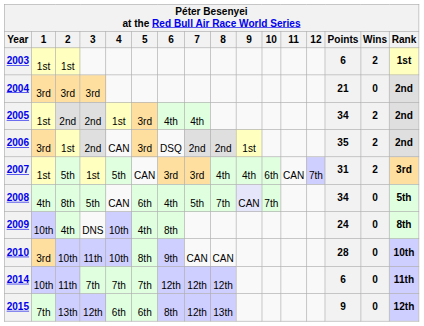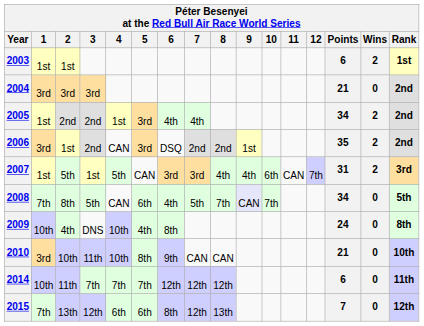2008 | 1: 4th -> 7th
2010 | Points: 28 -> 21
2015 | Points: 9 -> 7
